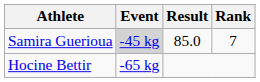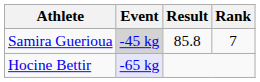Samira Guerioua | Result: 85.0 -> 85.8
Hocine Bettir | Event: no background -> lavender background
